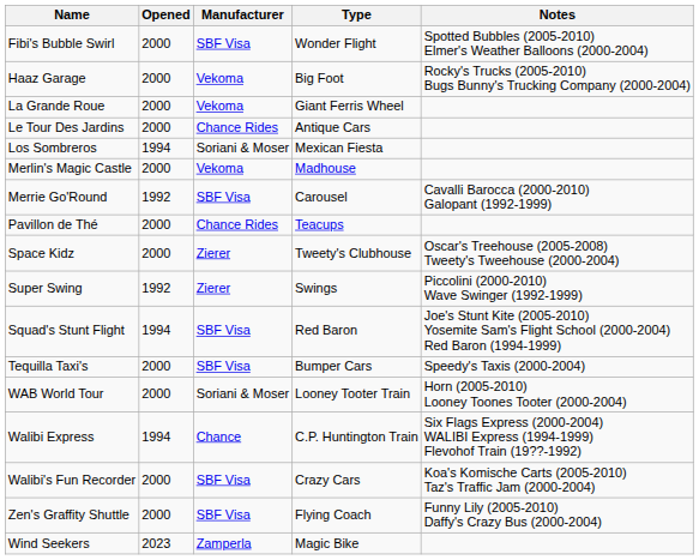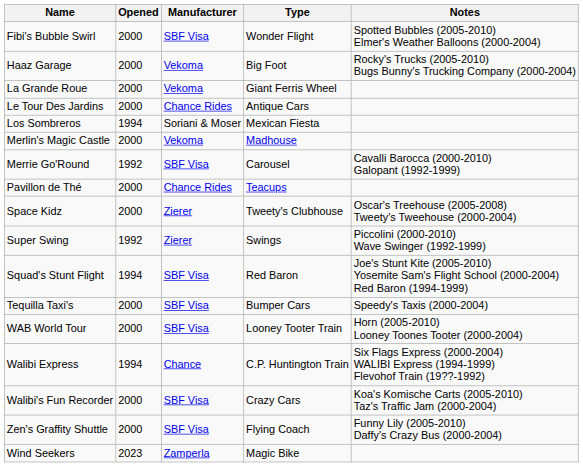WAB World Tour | Manufacturer: Soriani & Moser -> SBF Visa
